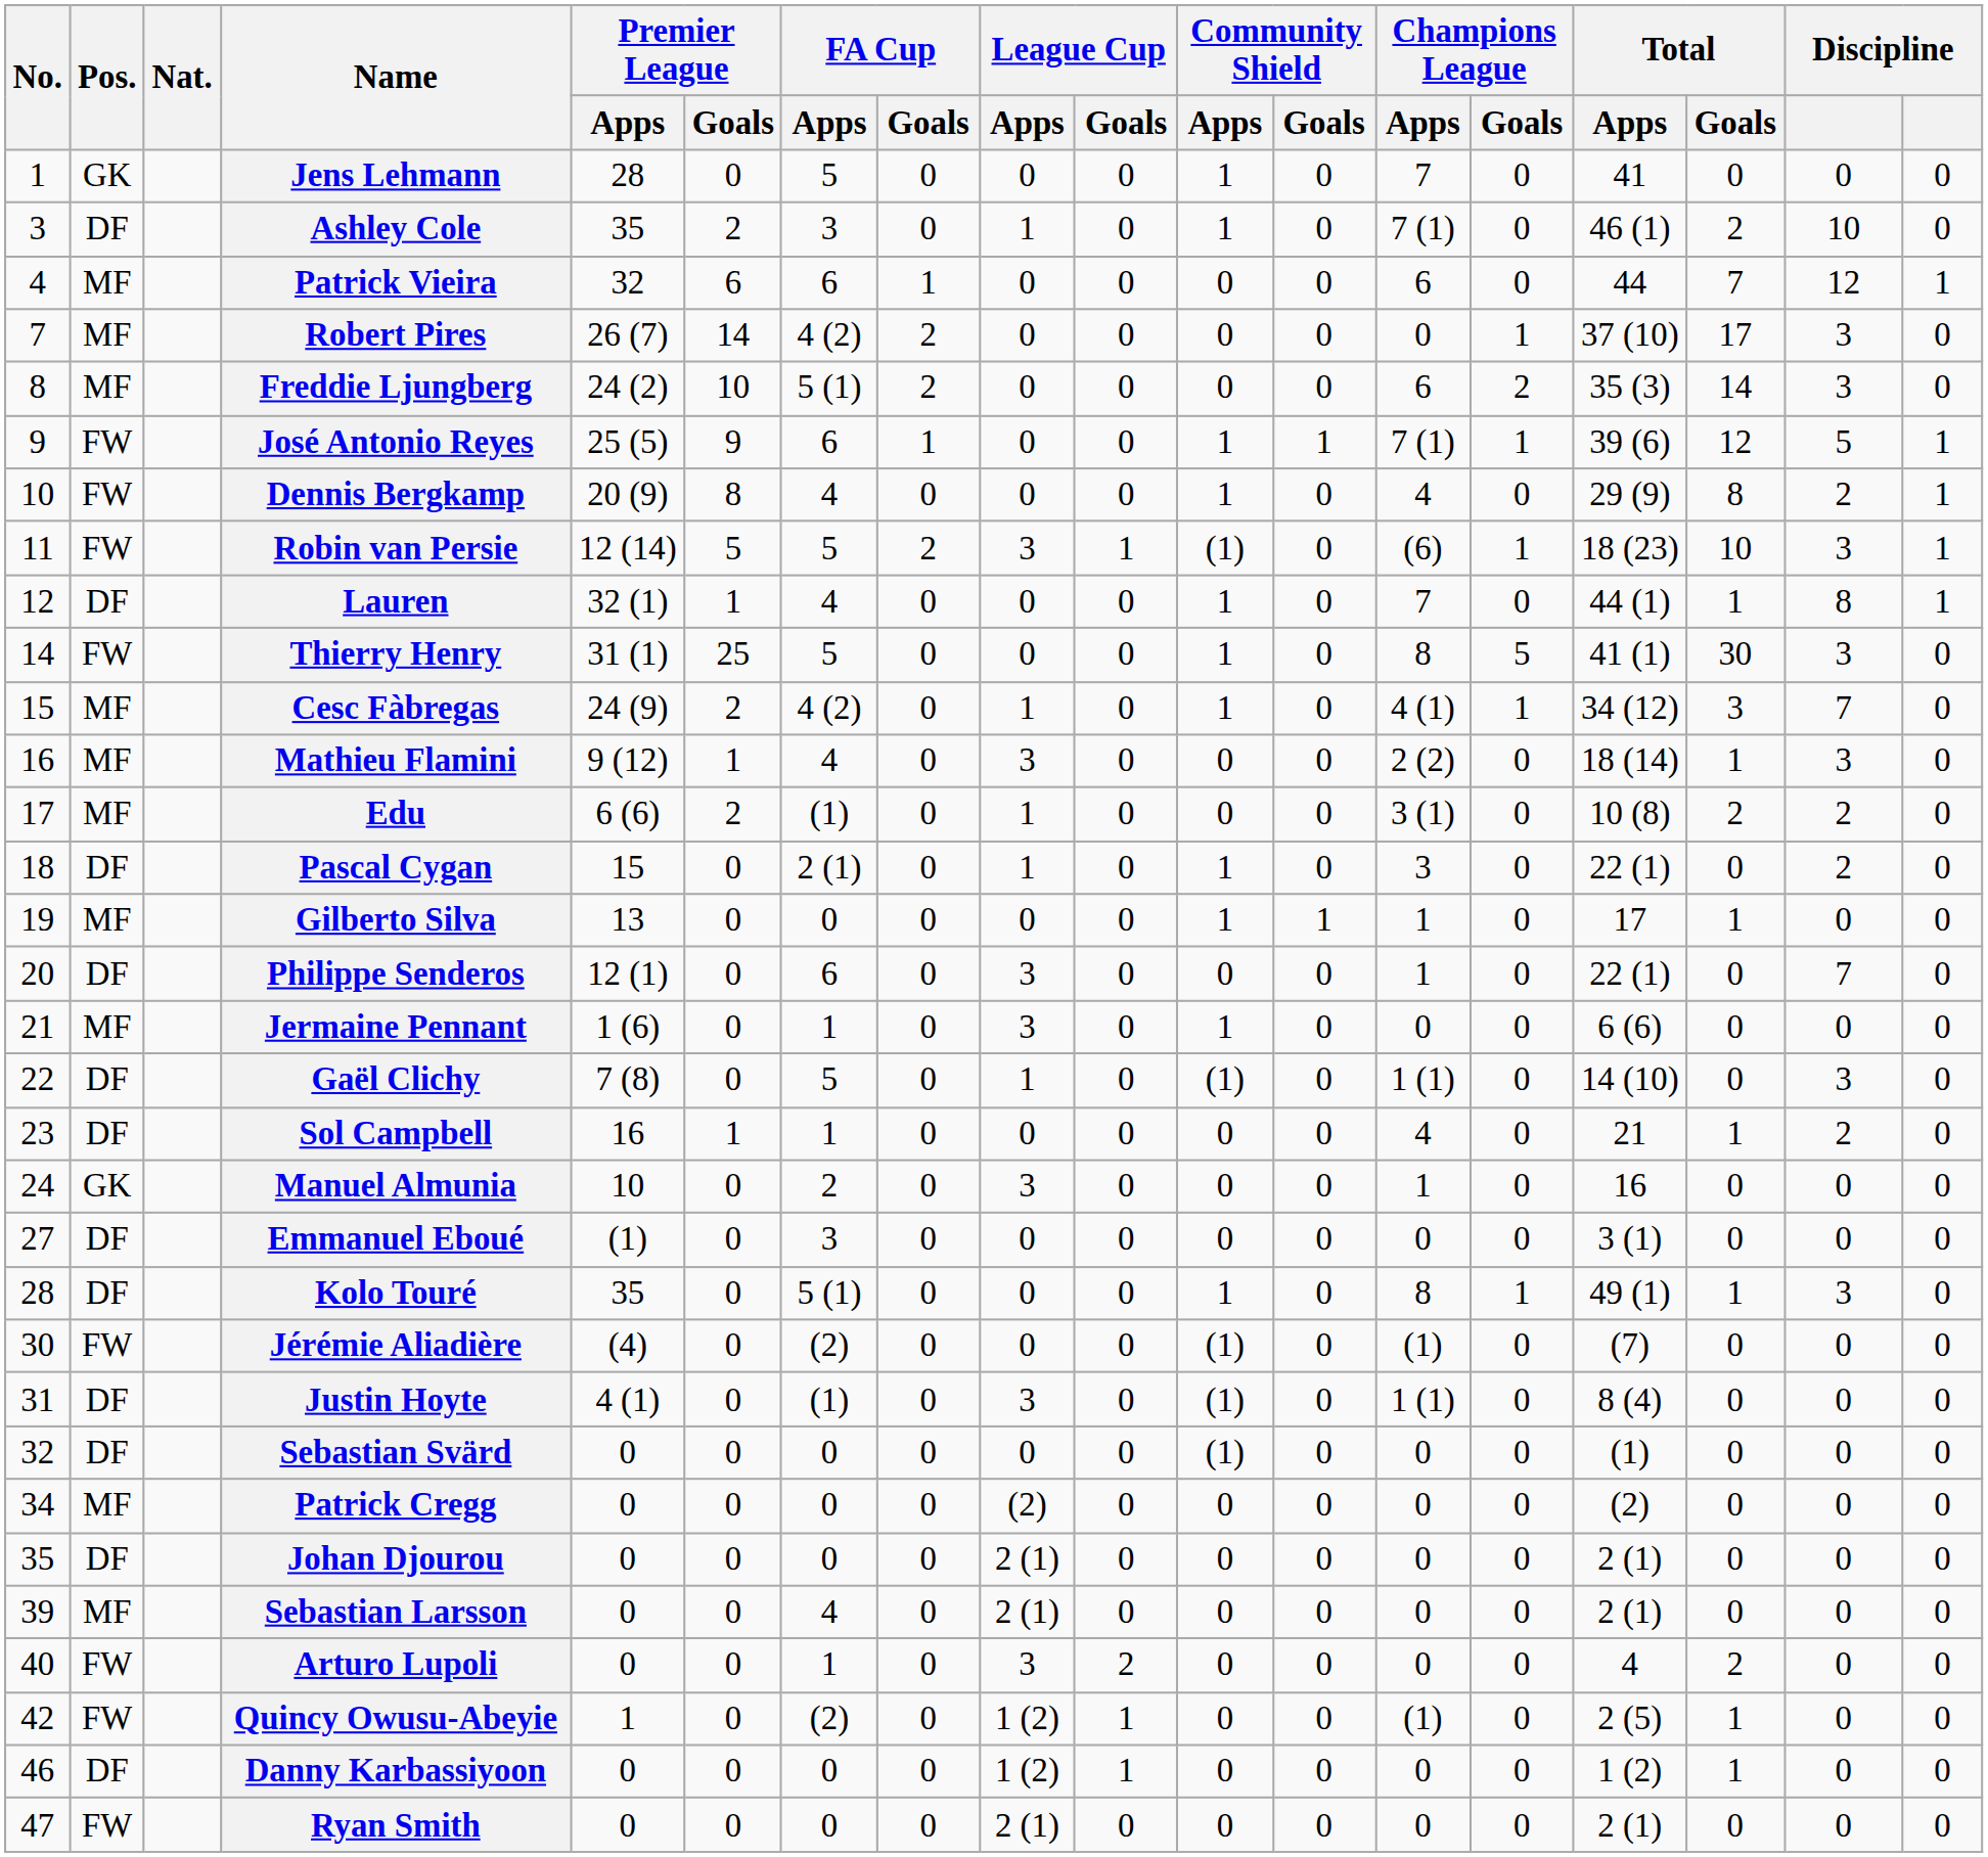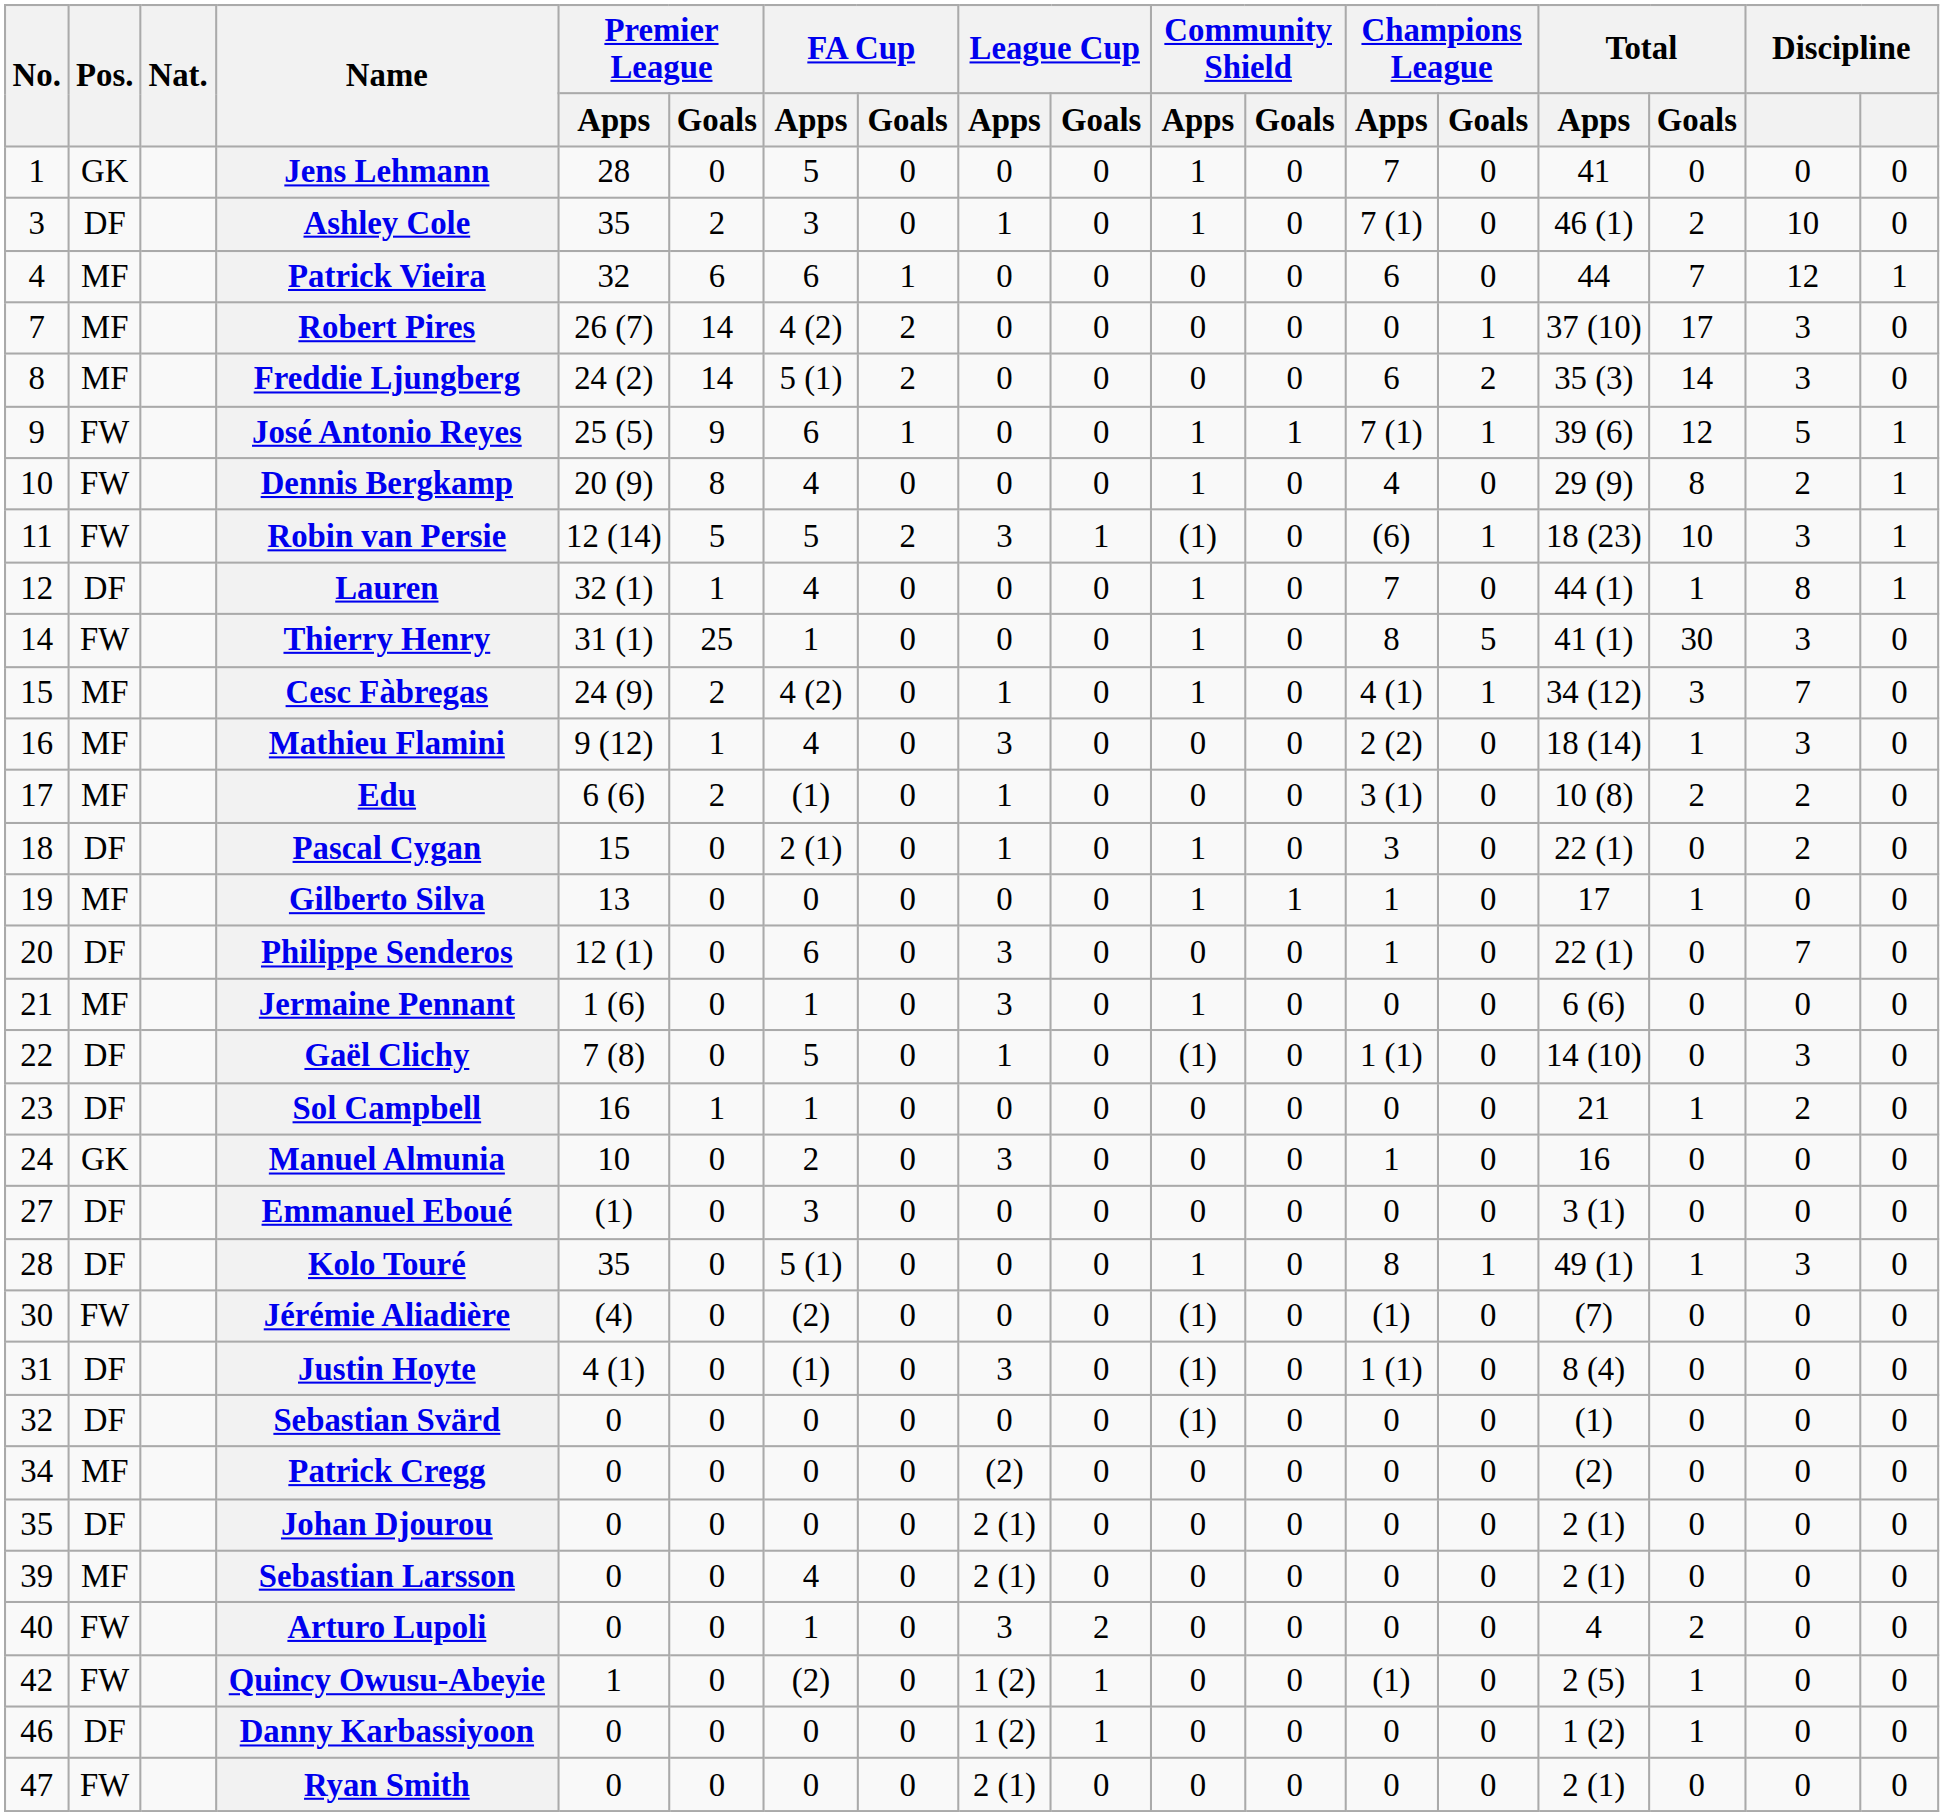Freddie Ljungberg | Premier League / Goals: 10 -> 14
Thierry Henry | FA Cup / Apps: 5 -> 1
Sol Campbell | Champions League / Apps: 4 -> 0
